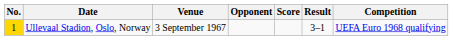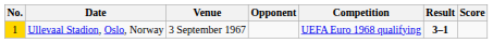columns swapped: Score <-> Competition
Ullevaal Stadion, Oslo, Norway | Result: normal -> bold
